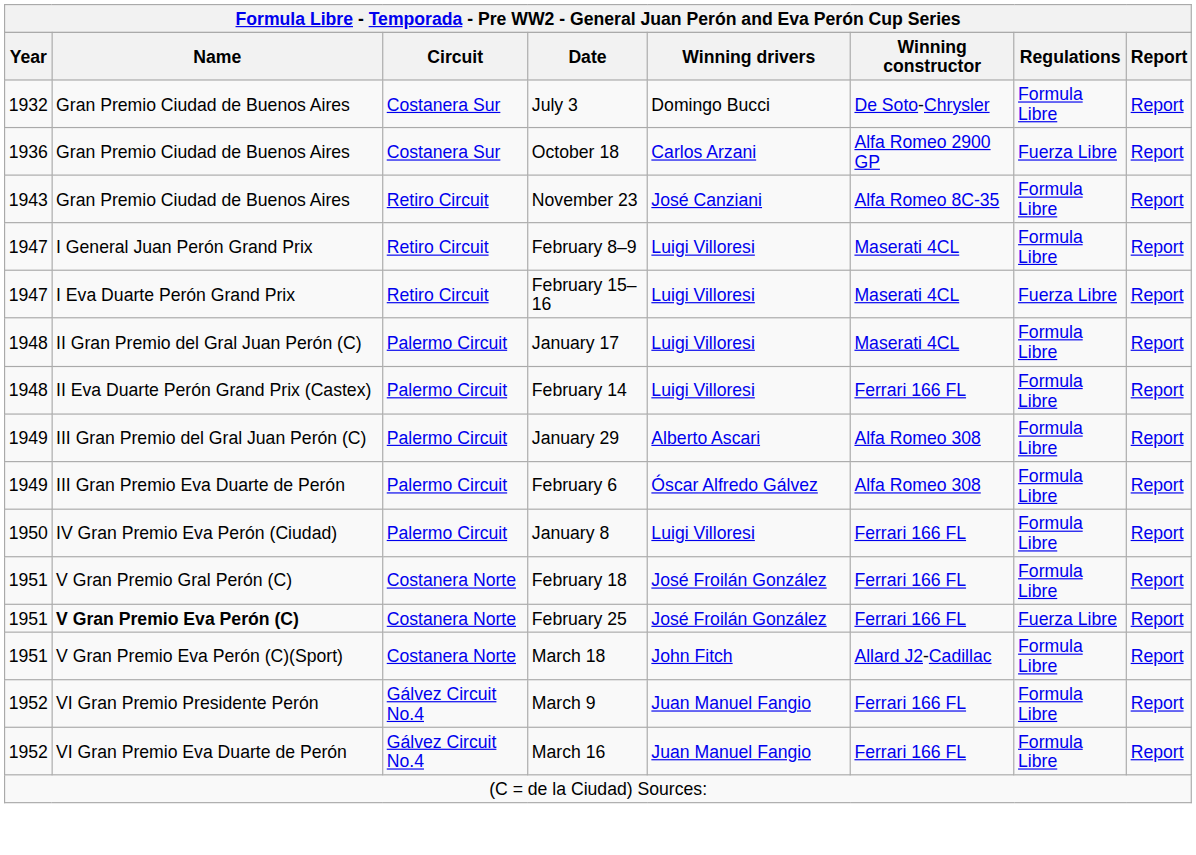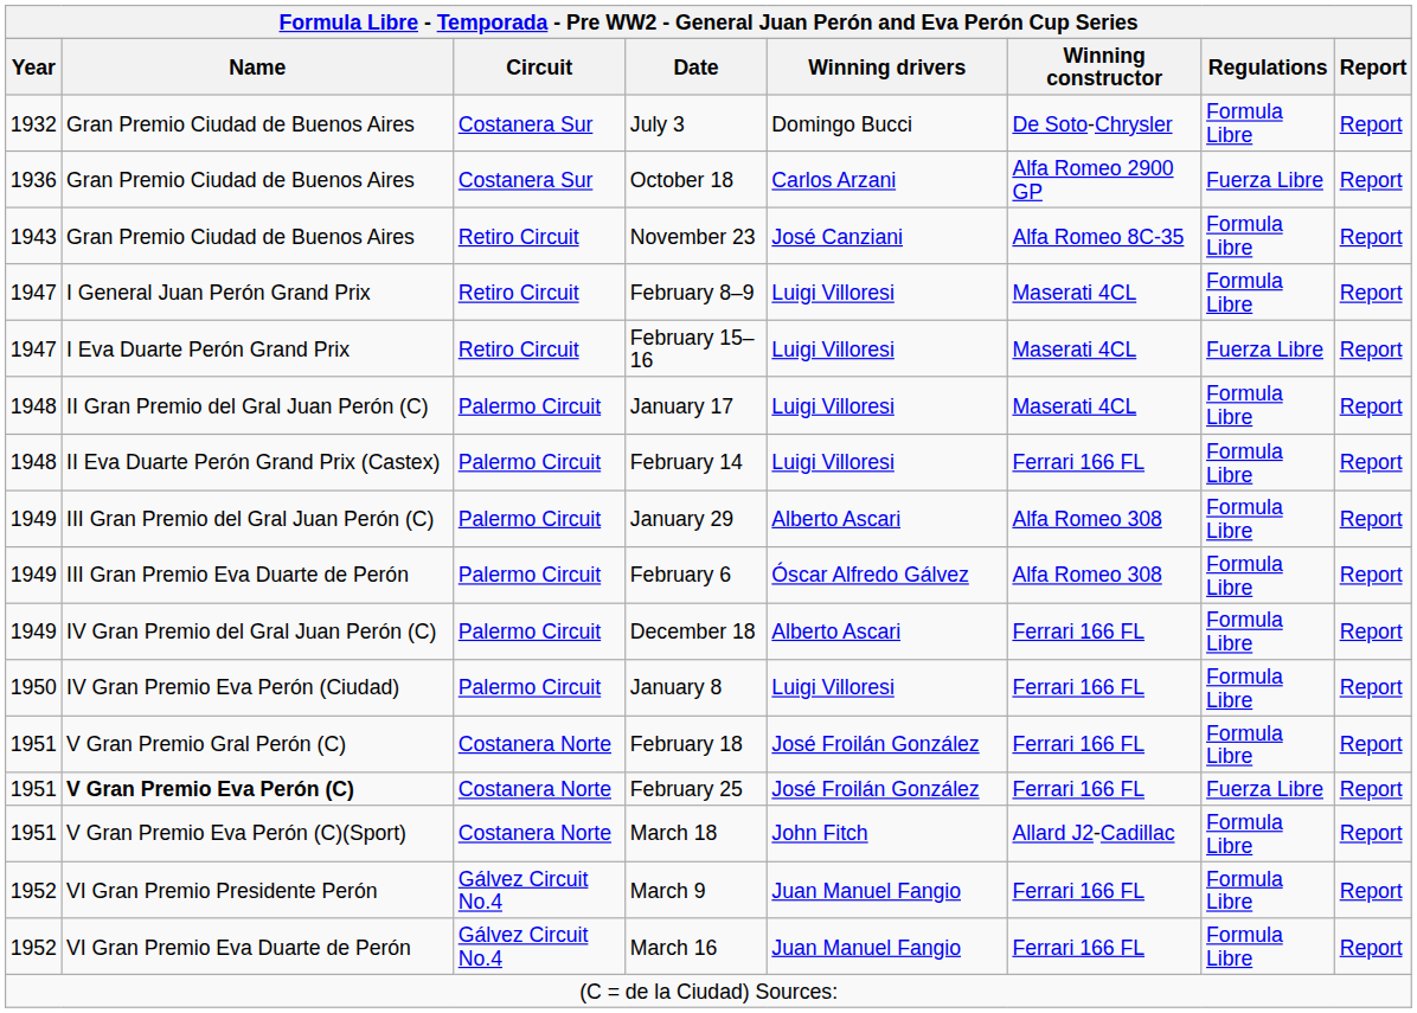+ row: 1949 | IV Gran Premio del Gral Juan Perón (C) | Palermo Circuit | December 18 | Alberto Ascari | Ferrari 166 FL | Formula Libre | Report
